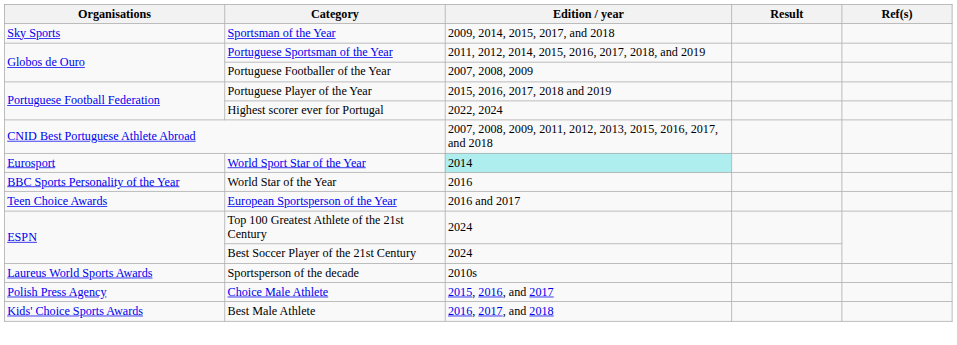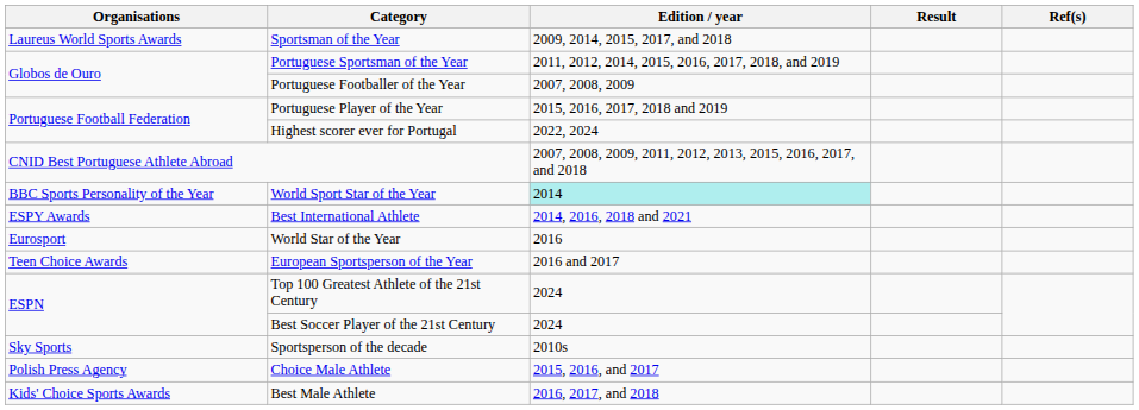Sportsman of the Year | Organisations: Sky Sports -> Laureus World Sports Awards
World Sport Star of the Year | Organisations: Eurosport -> BBC Sports Personality of the Year
+ row: ESPY Awards | Best International Athlete | 2014, 2016, 2018 and 2021
World Star of the Year | Organisations: BBC Sports Personality of the Year -> Eurosport
Sportsperson of the decade | Organisations: Laureus World Sports Awards -> Sky Sports
